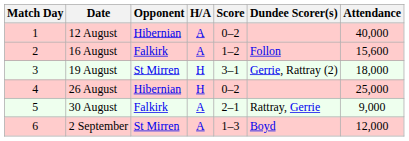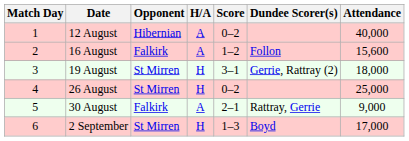26 August | Opponent: Hibernian -> St Mirren
2 September | H/A: A -> H
2 September | Attendance: 12,000 -> 17,000
